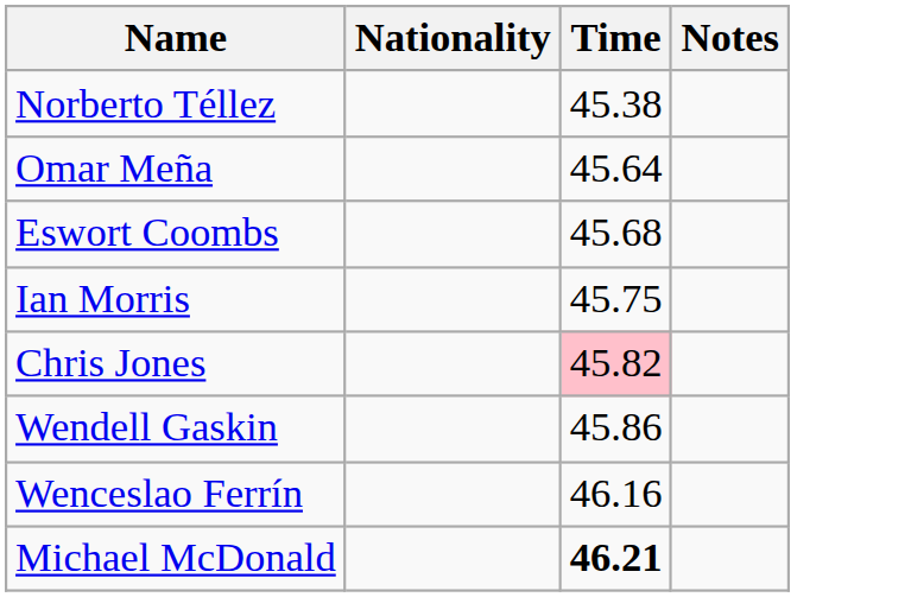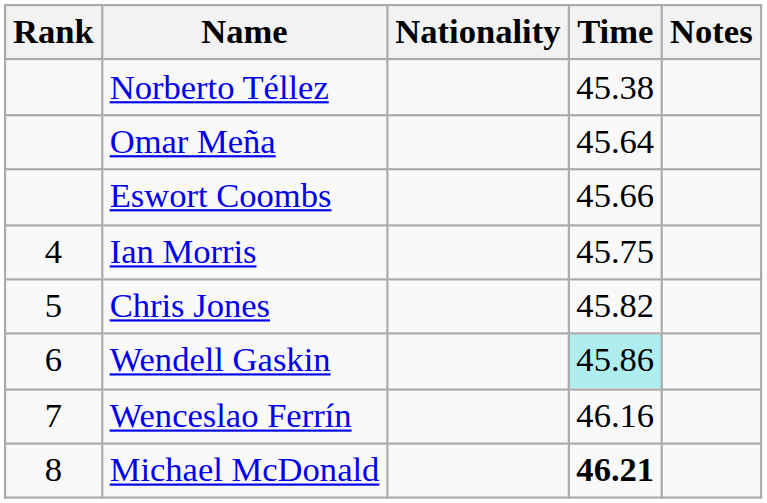+ column: Rank | 4 | 5 | 6 | 7 | 8
Eswort Coombs | Time: 45.68 -> 45.66
Chris Jones | Time: pink background -> no background
Wendell Gaskin | Time: no background -> paleturquoise background
